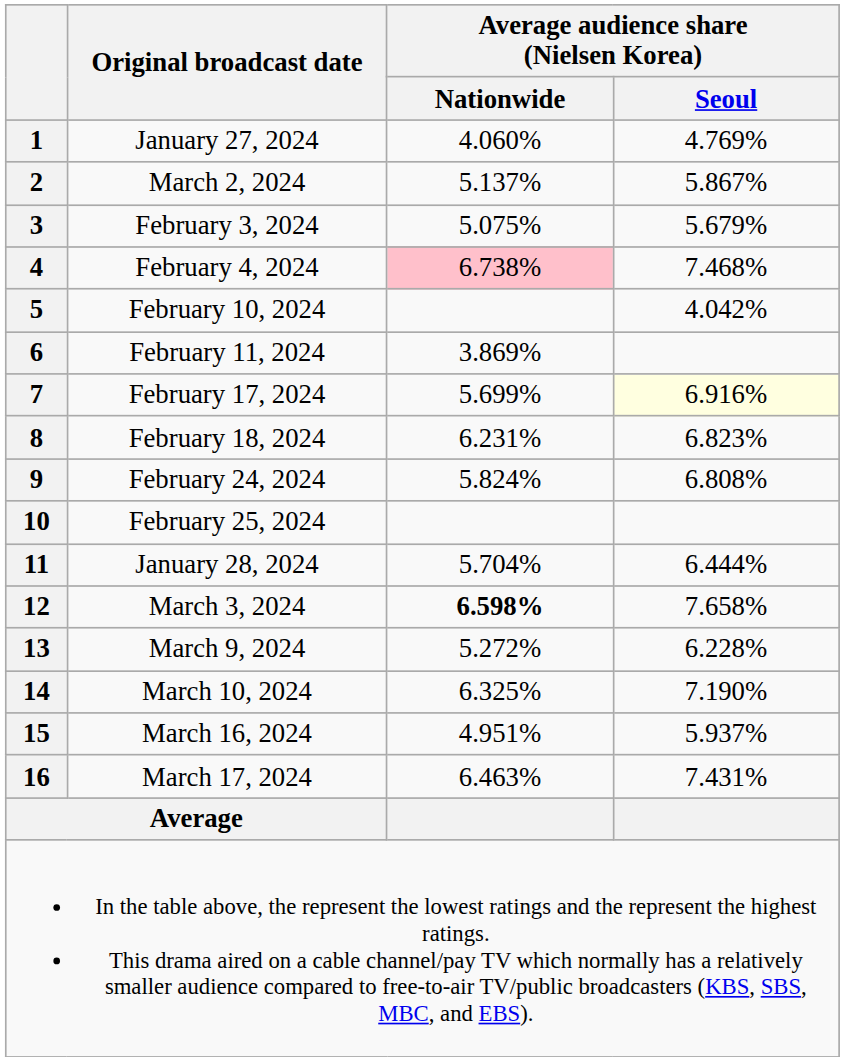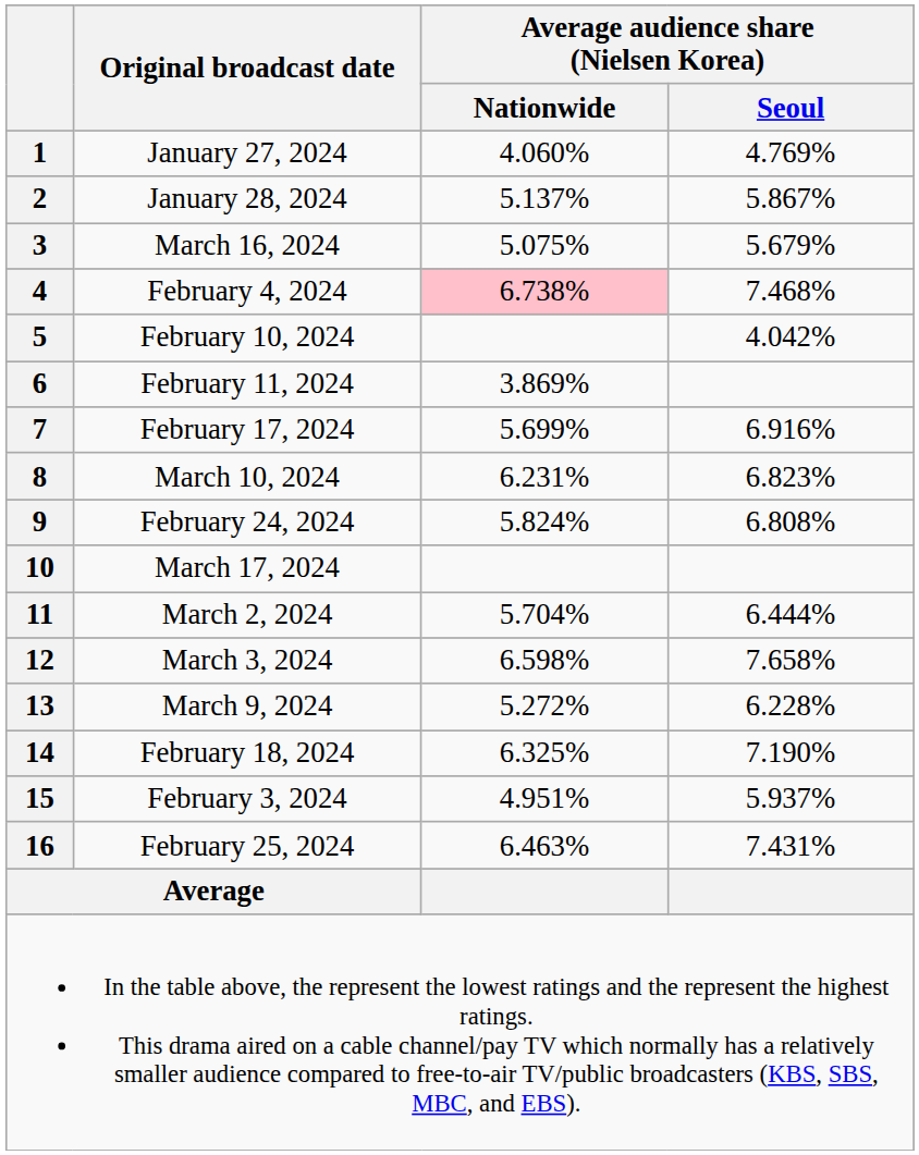2 | Original broadcast date: March 2, 2024 -> January 28, 2024
3 | Original broadcast date: February 3, 2024 -> March 16, 2024
7 | Average audience share (Nielsen Korea) / Seoul: lightyellow background -> no background
8 | Original broadcast date: February 18, 2024 -> March 10, 2024
10 | Original broadcast date: February 25, 2024 -> March 17, 2024
11 | Original broadcast date: January 28, 2024 -> March 2, 2024
12 | Average audience share (Nielsen Korea) / Nationwide: bold -> normal
14 | Original broadcast date: March 10, 2024 -> February 18, 2024
15 | Original broadcast date: March 16, 2024 -> February 3, 2024
16 | Original broadcast date: March 17, 2024 -> February 25, 2024
